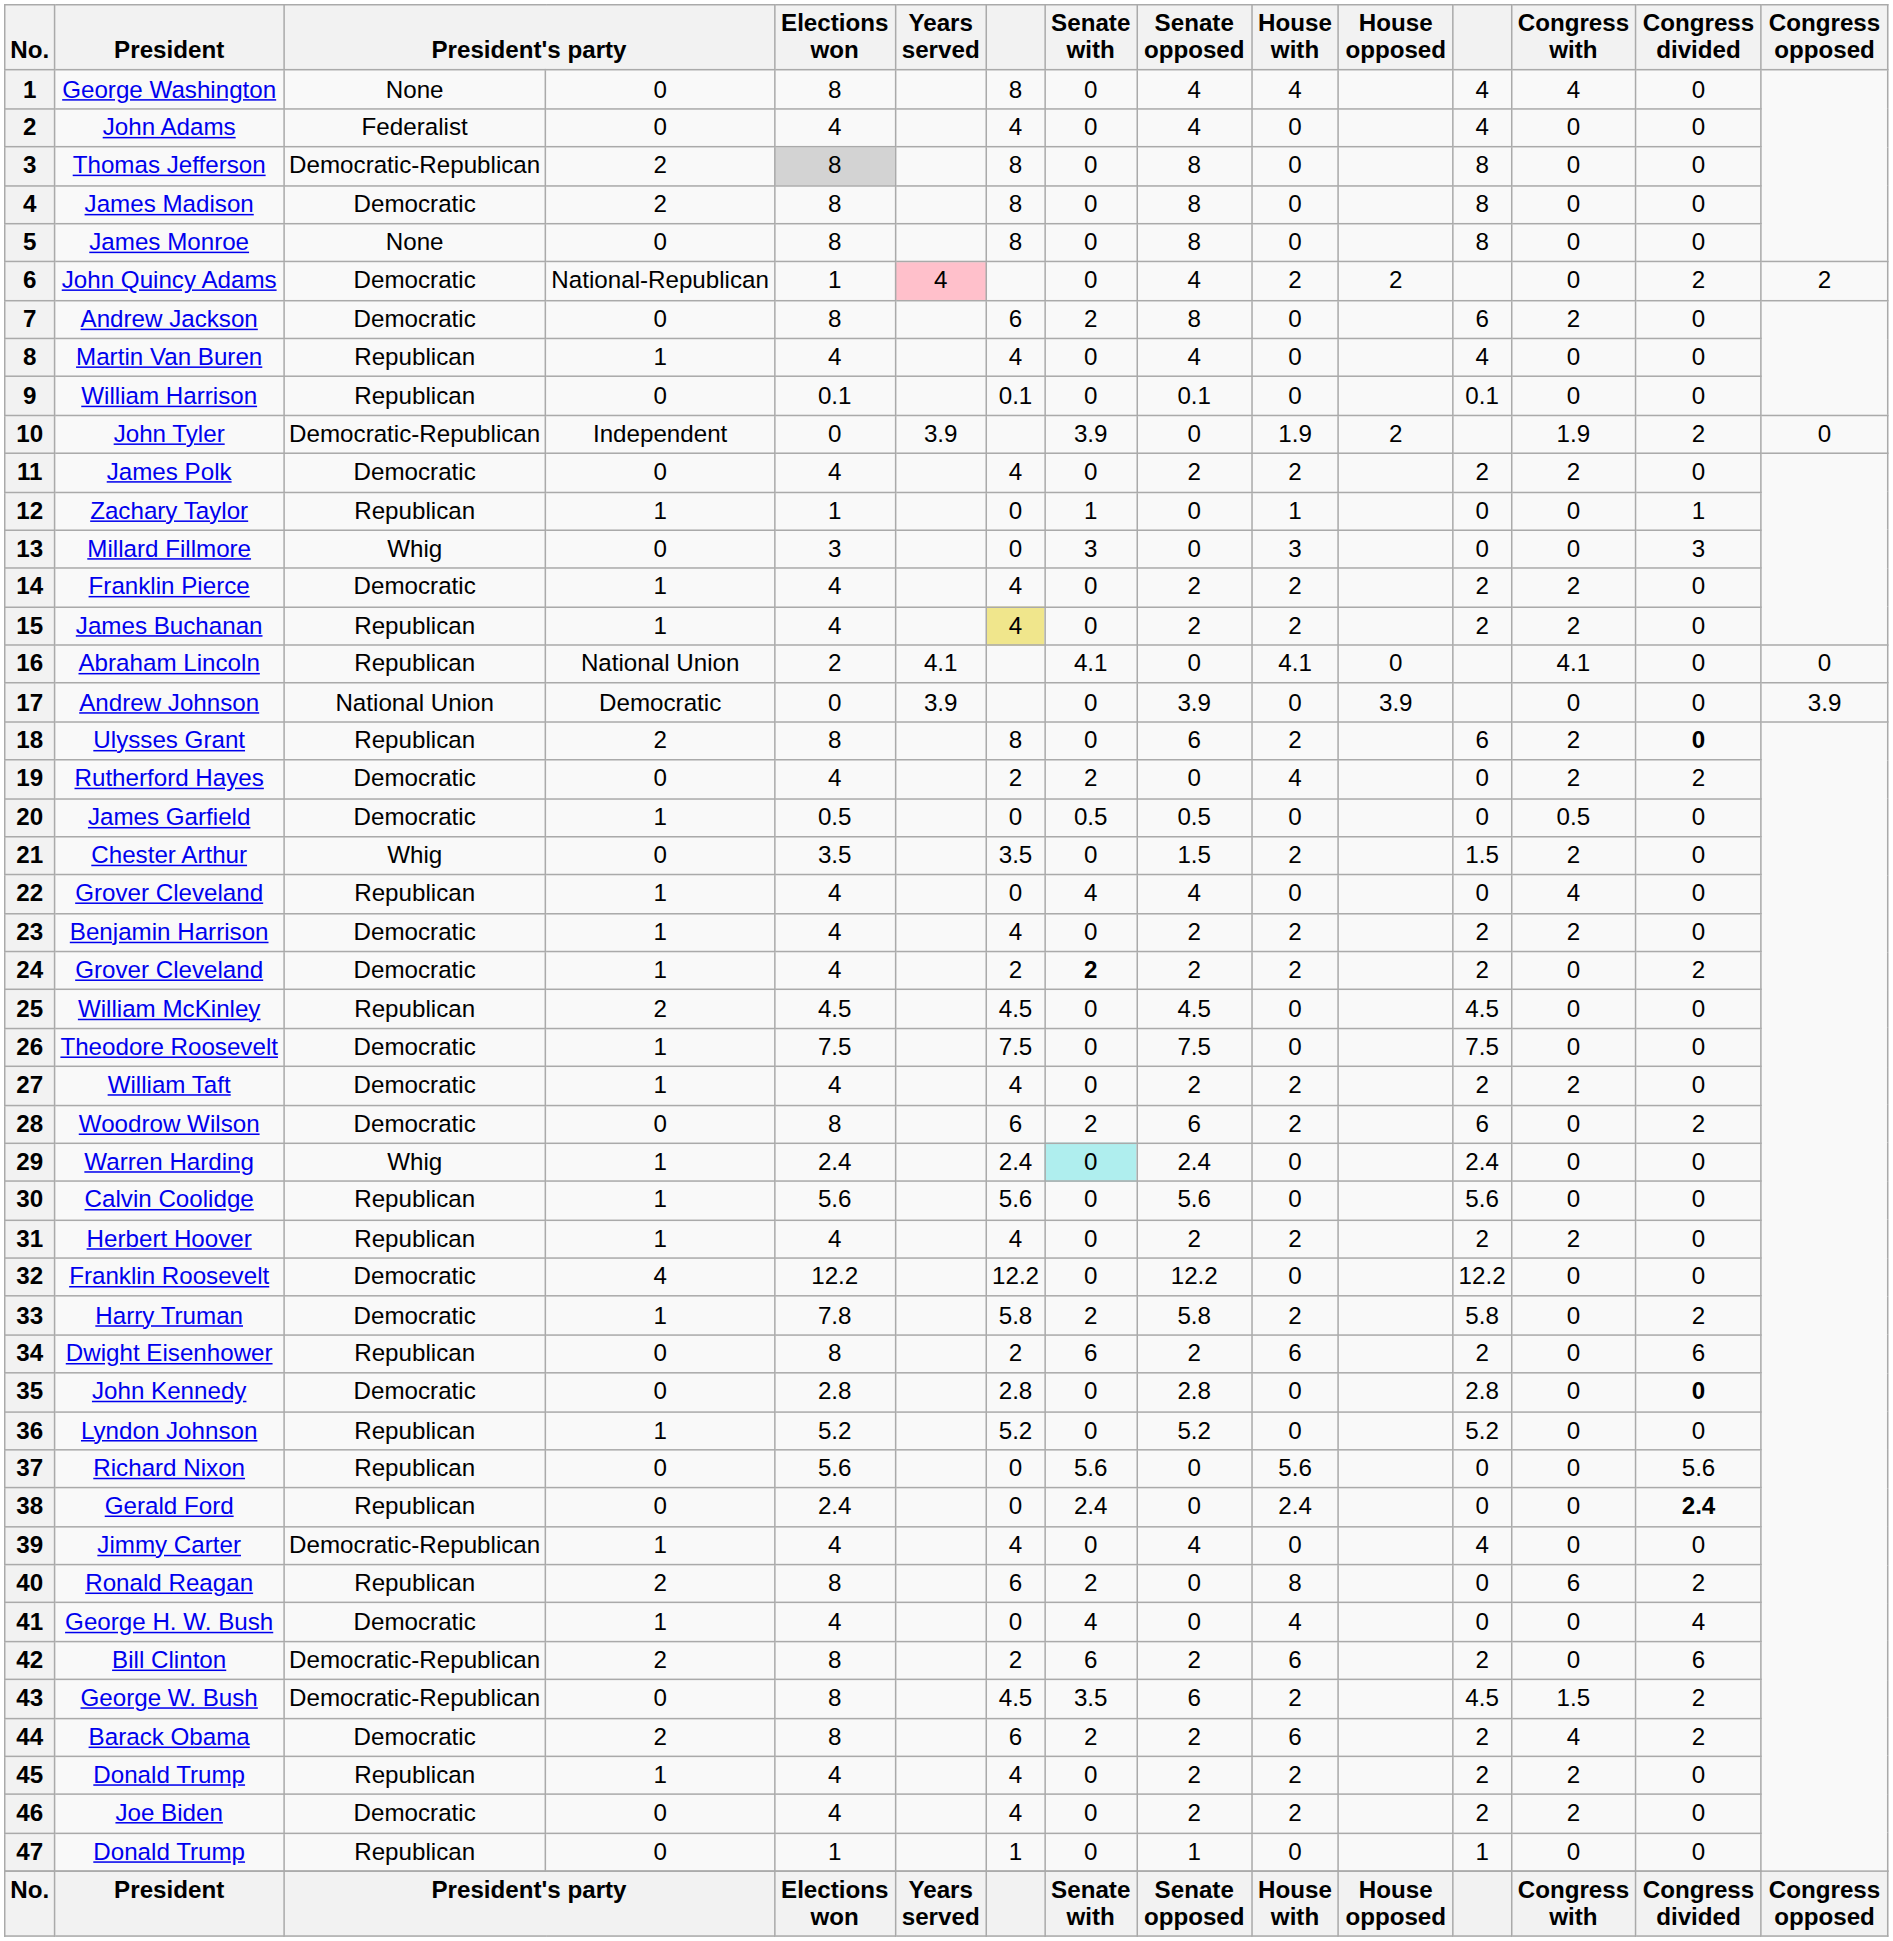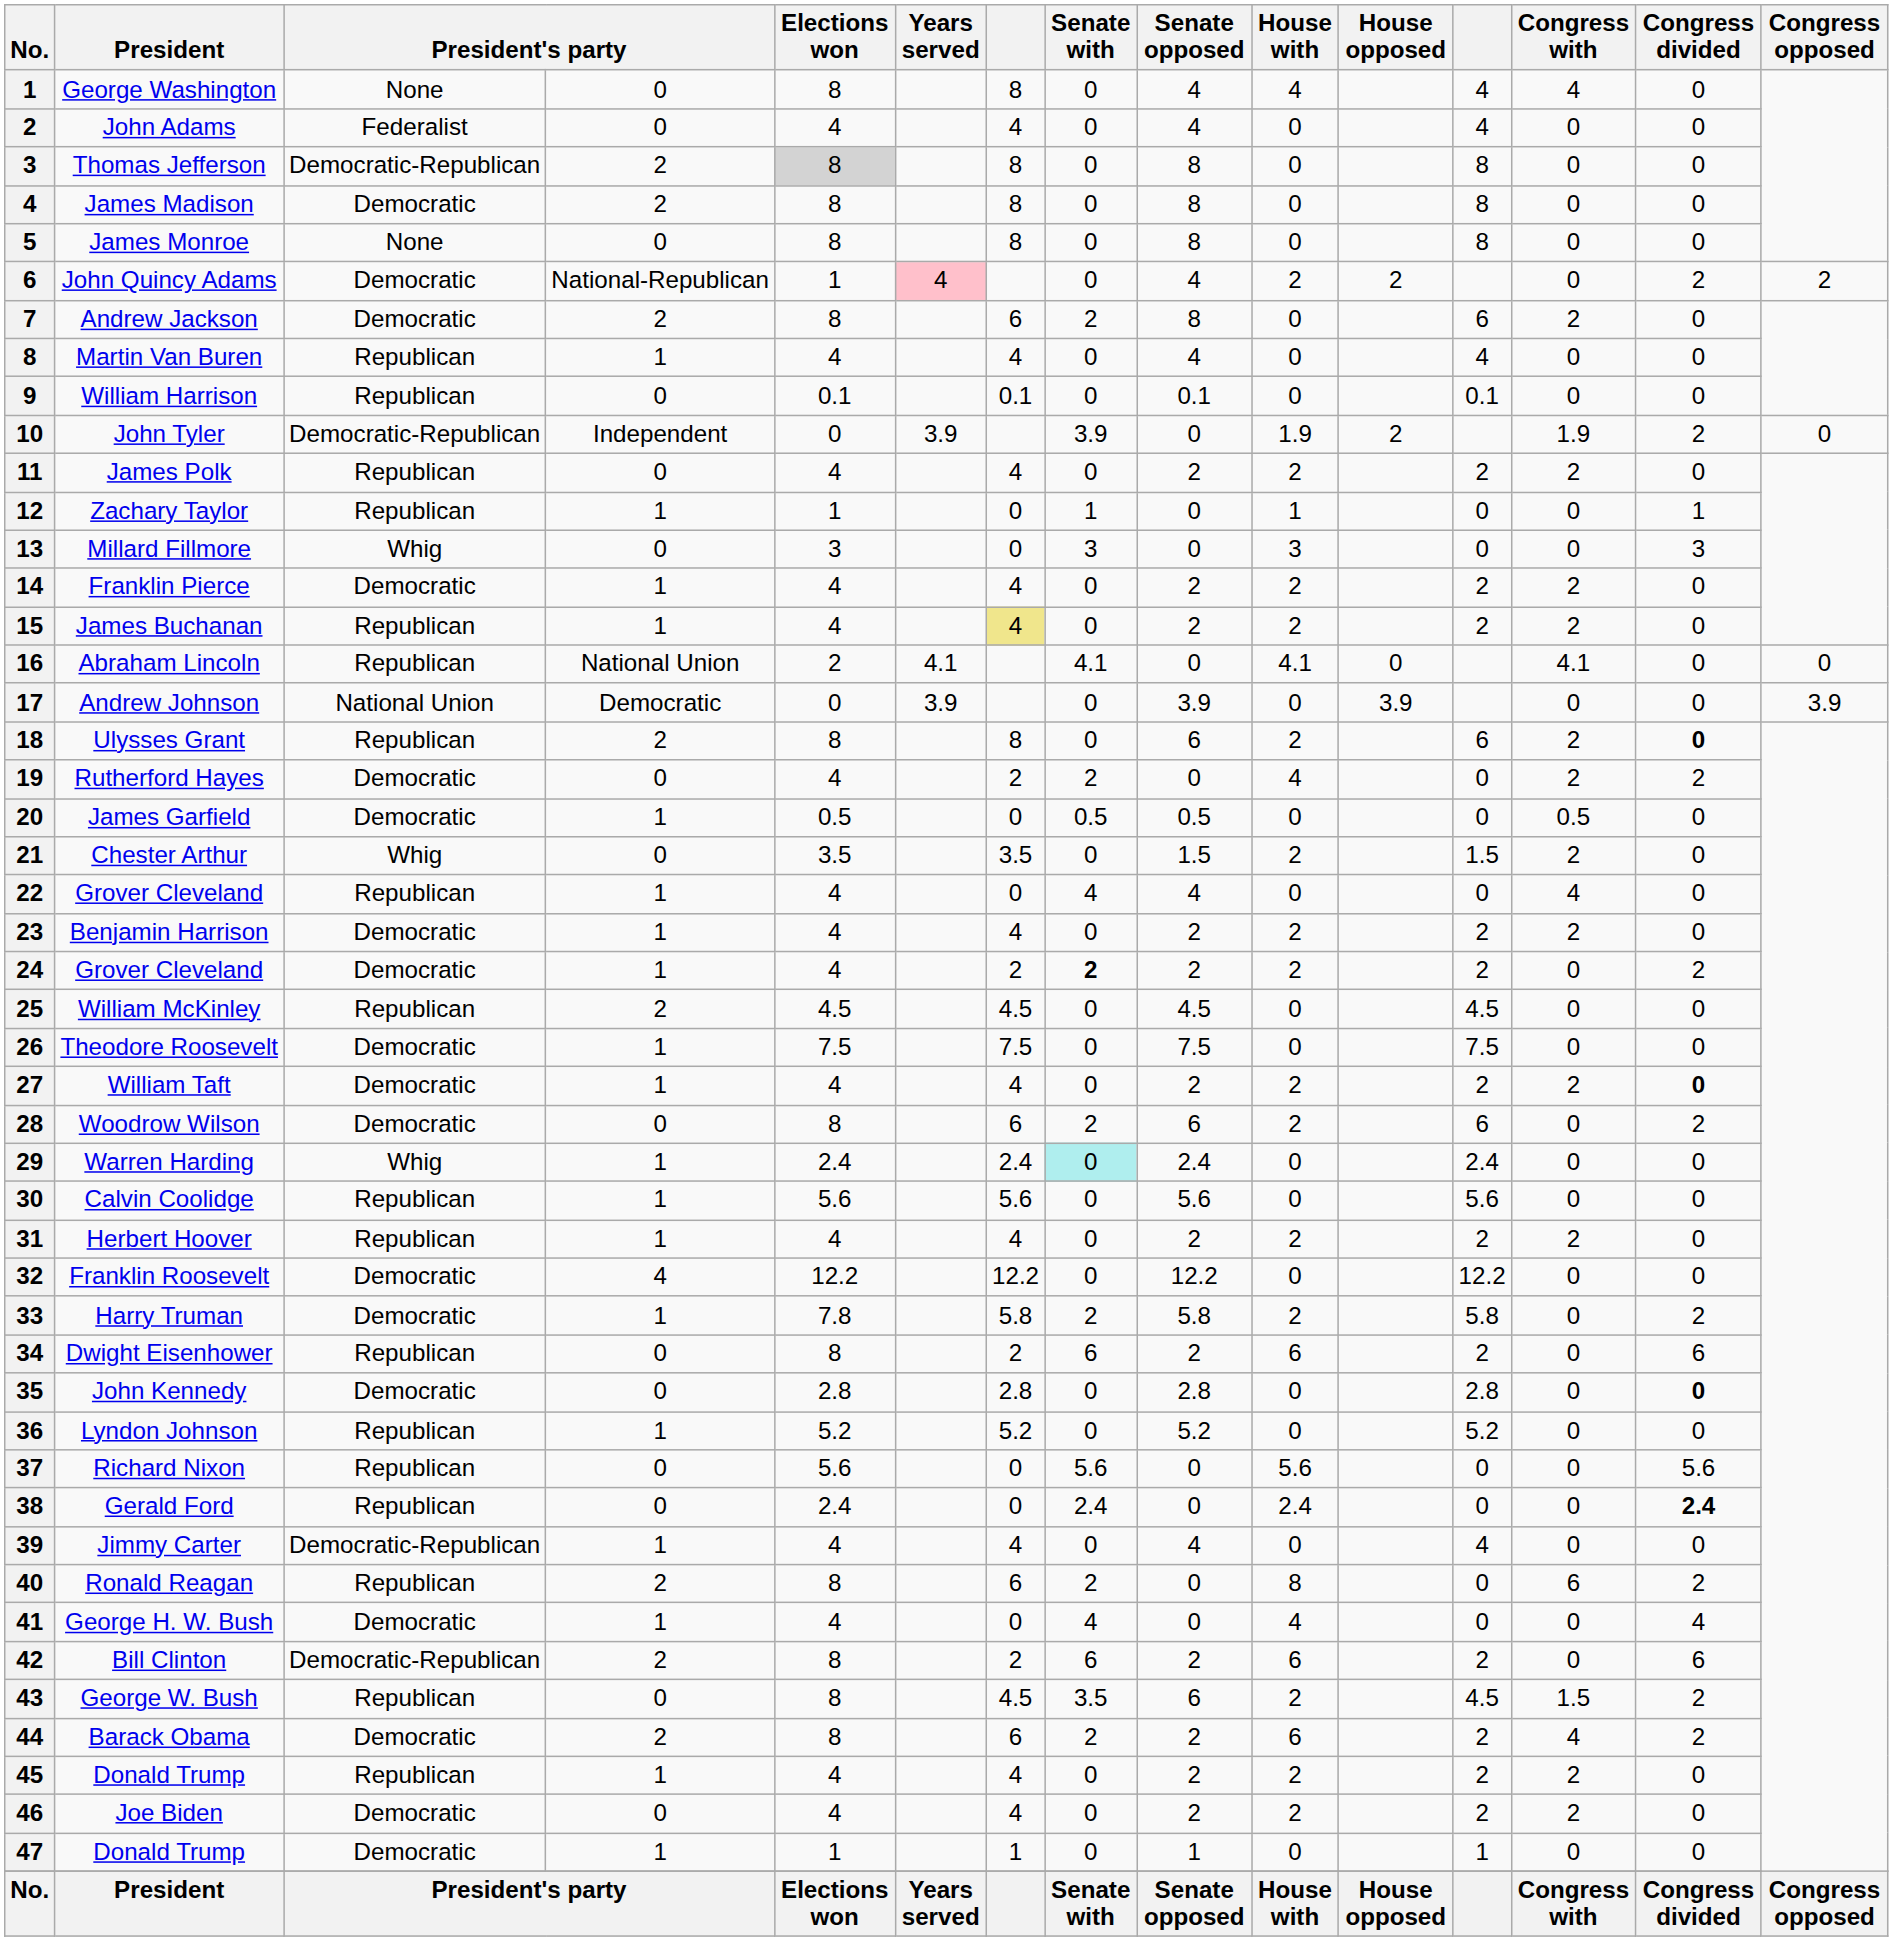Andrew Jackson | column 4: 0 -> 2
James Polk | column 3: Democratic -> Republican
William Taft | Congress divided: normal -> bold
George W. Bush | column 3: Democratic-Republican -> Republican
47 / Donald Trump | column 3: Republican -> Democratic
47 / Donald Trump | column 4: 0 -> 1
